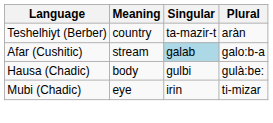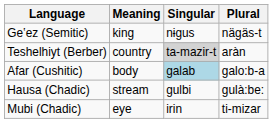+ row: Geʽez (Semitic) | king | nɨgus | nägäs-t
Teshelhiyt (Berber) | Singular: no background -> lightgrey background
Afar (Cushitic) | Meaning: stream -> body
Hausa (Chadic) | Meaning: body -> stream
